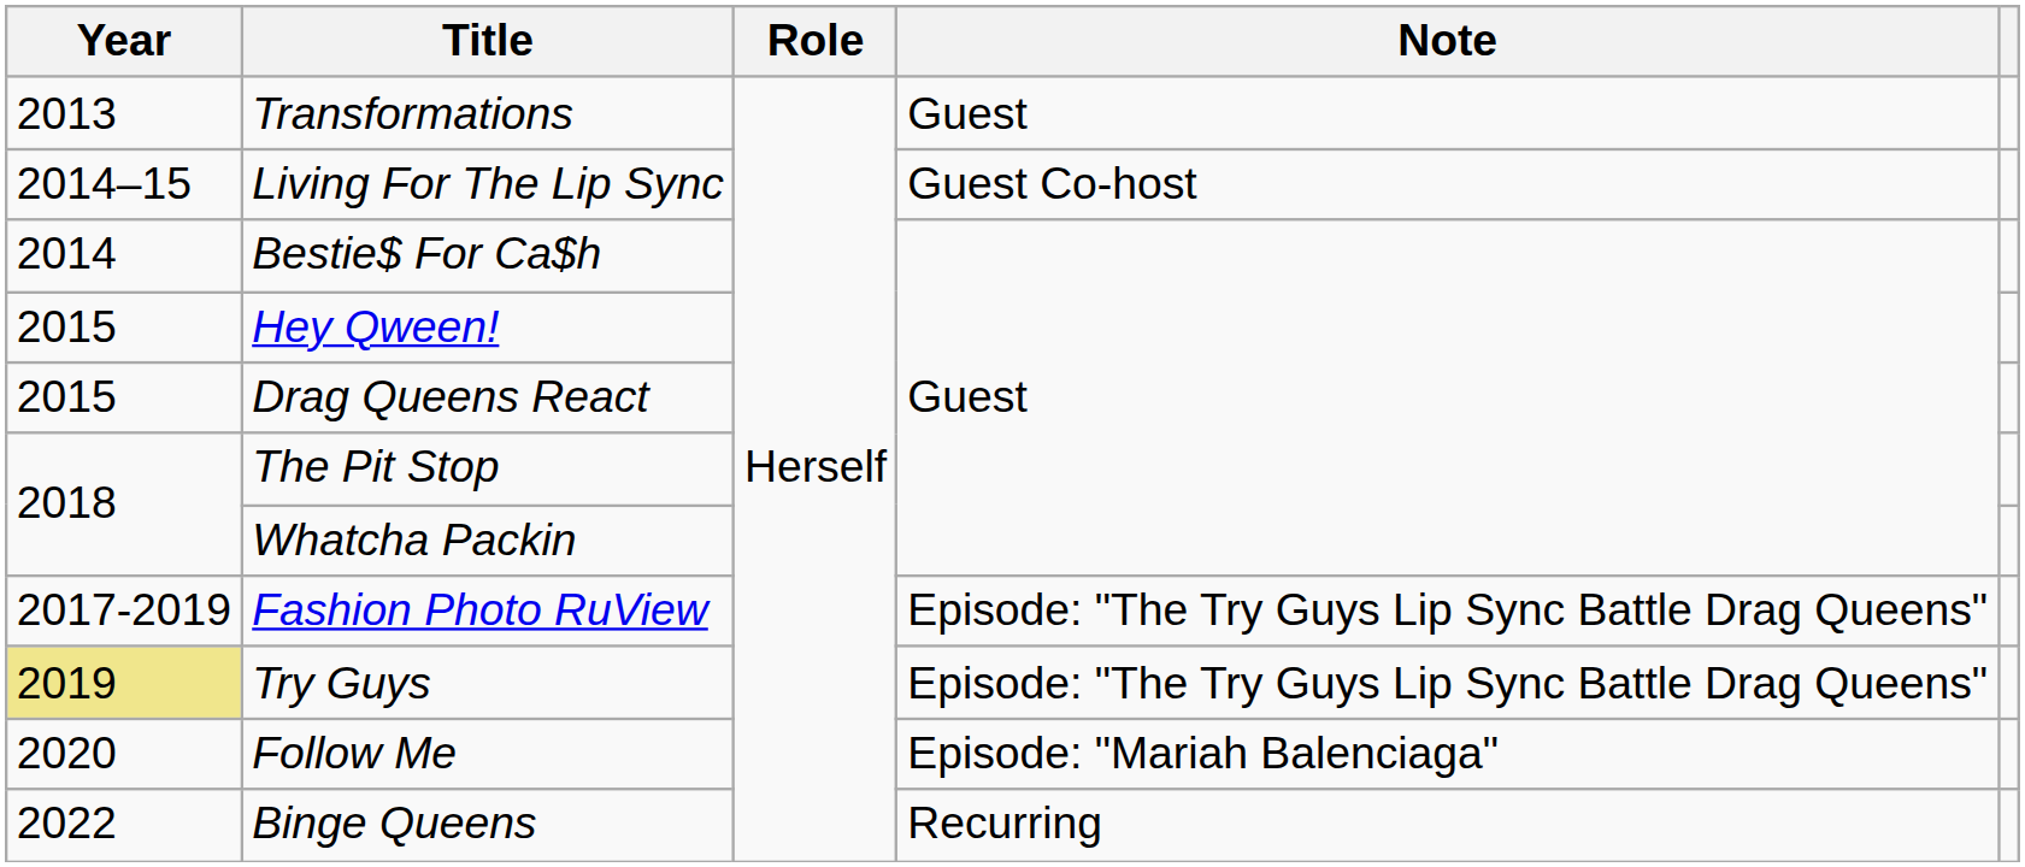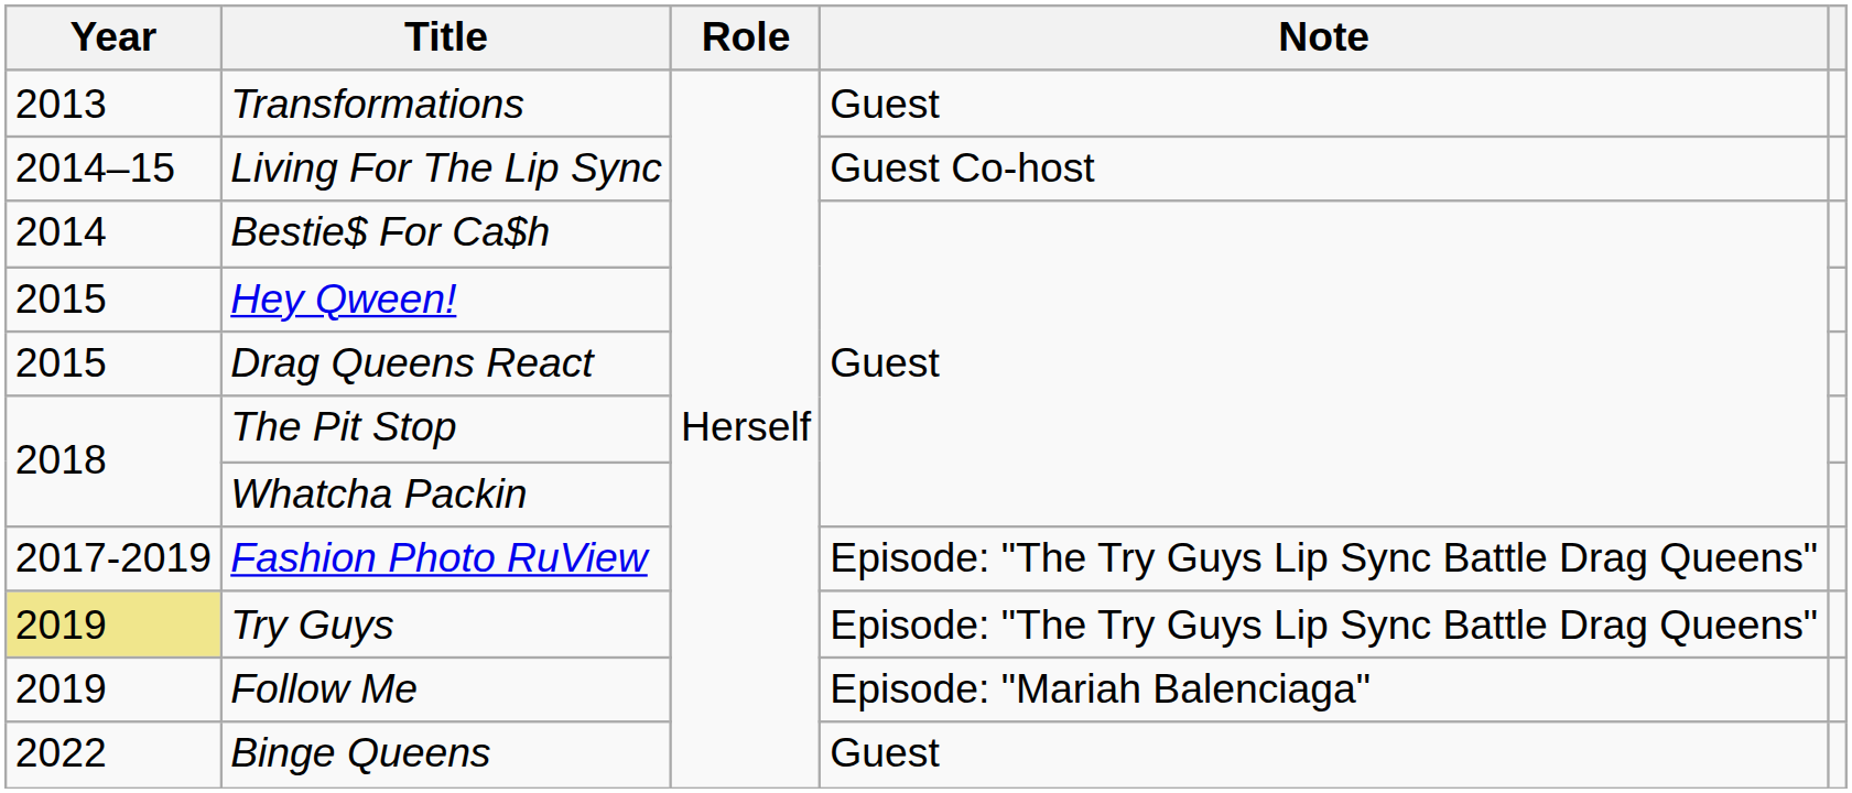Follow Me | Year: 2020 -> 2019
Binge Queens | Note: Recurring -> Guest
